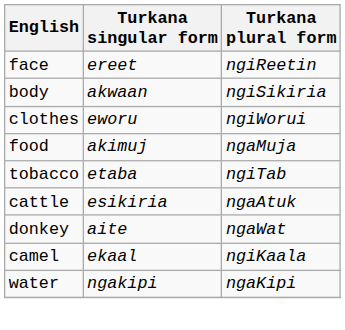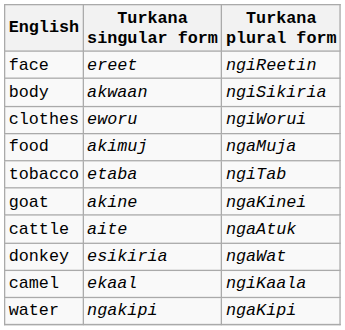+ row: goat | akine | ngaKinei
cattle | Turkana singular form: esikiria -> aite
donkey | Turkana singular form: aite -> esikiria
